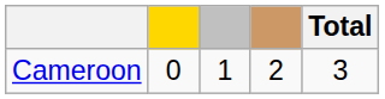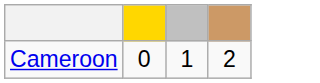- column: Total | 3
